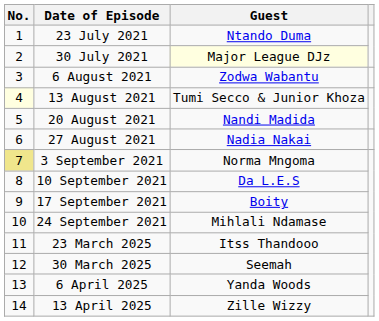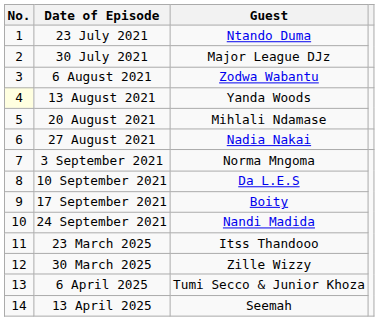30 July 2021 | Guest: lightyellow background -> no background
13 August 2021 | Guest: Tumi Secco & Junior Khoza -> Yanda Woods
20 August 2021 | Guest: Nandi Madida -> Mihlali Ndamase
3 September 2021 | No.: khaki background -> no background
24 September 2021 | Guest: Mihlali Ndamase -> Nandi Madida
30 March 2025 | Guest: Seemah -> Zille Wizzy
6 April 2025 | Guest: Yanda Woods -> Tumi Secco & Junior Khoza
13 April 2025 | Guest: Zille Wizzy -> Seemah
